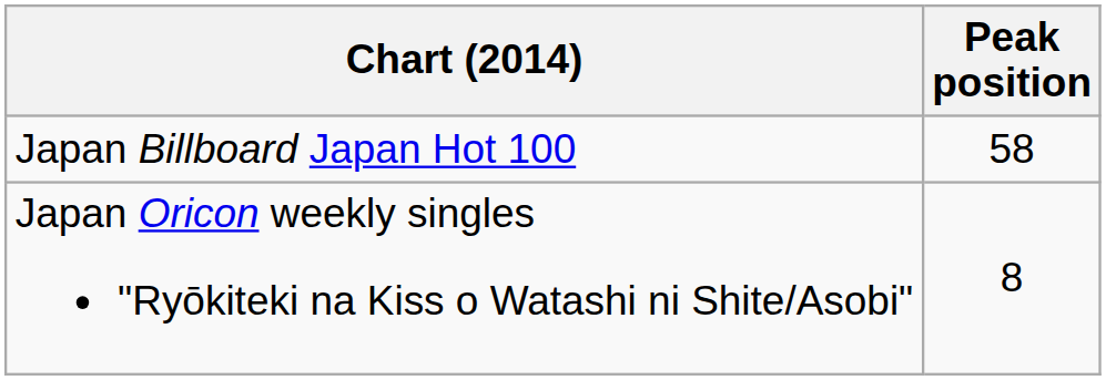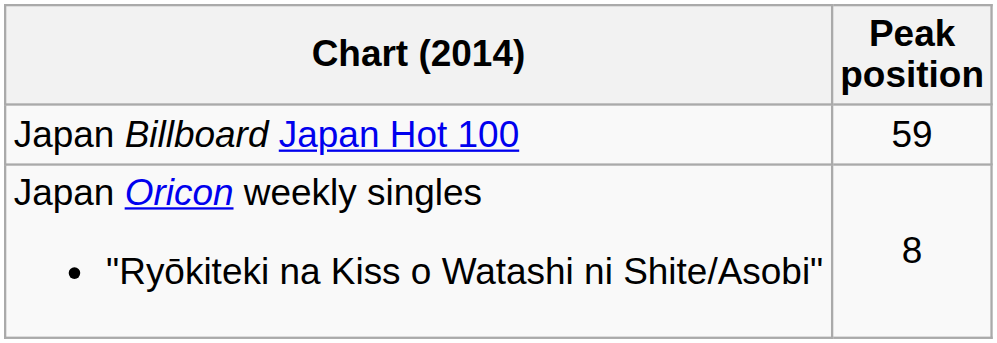Japan Billboard Japan Hot 100 | Peak position: 58 -> 59
